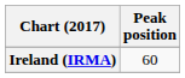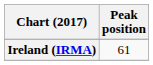Ireland (IRMA) | Peak position: 60 -> 61
